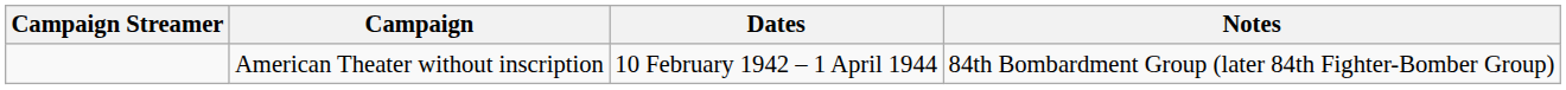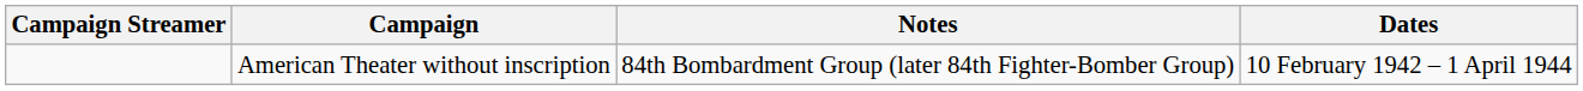columns swapped: Dates <-> Notes
